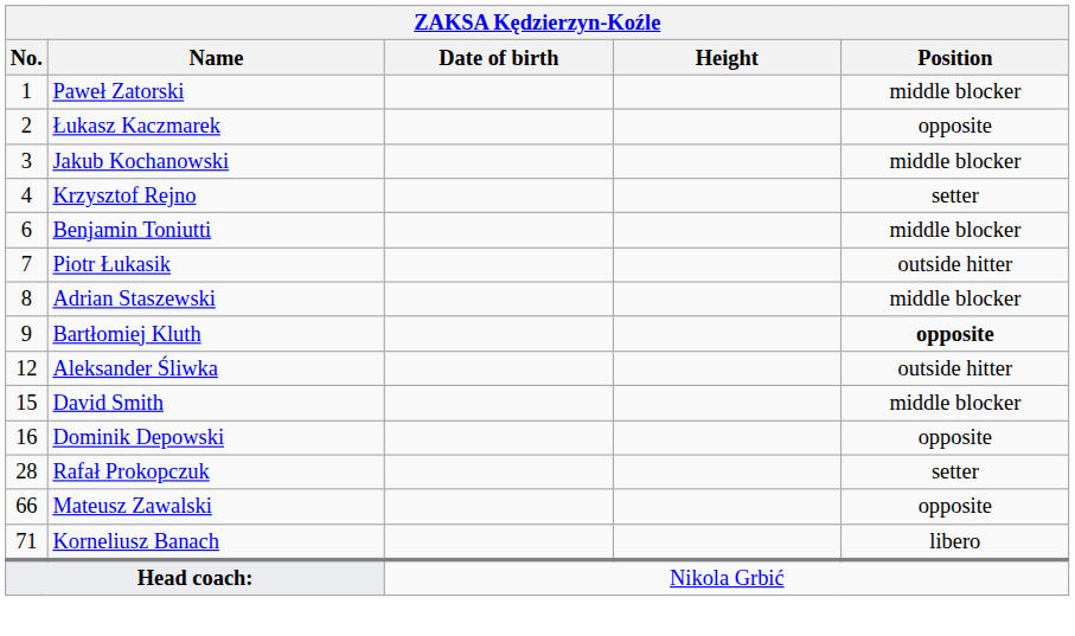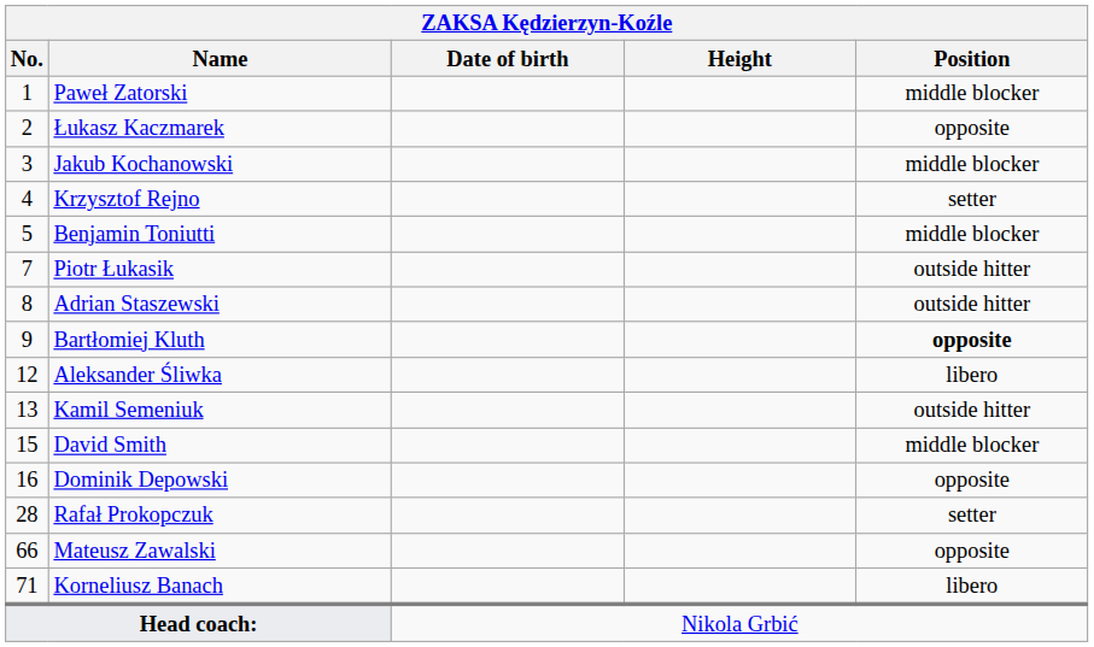Benjamin Toniutti | No.: 6 -> 5
Adrian Staszewski | Position: middle blocker -> outside hitter
Aleksander Śliwka | Position: outside hitter -> libero
+ row: 13 | Kamil Semeniuk | outside hitter
